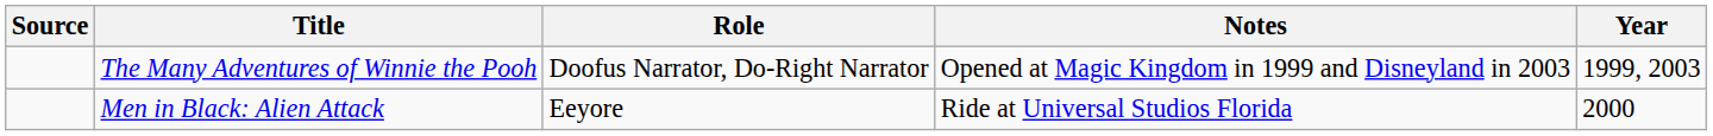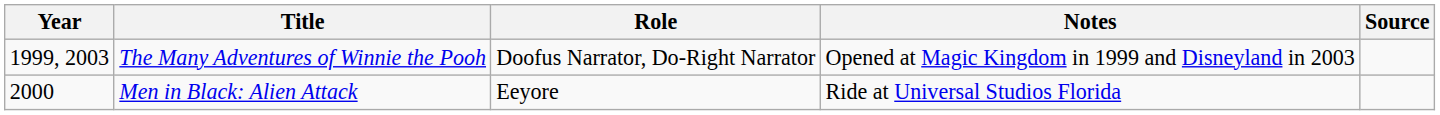columns swapped: Year <-> Source
